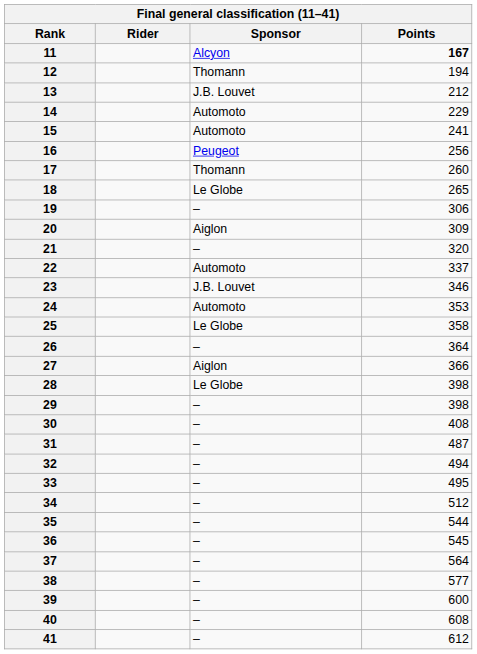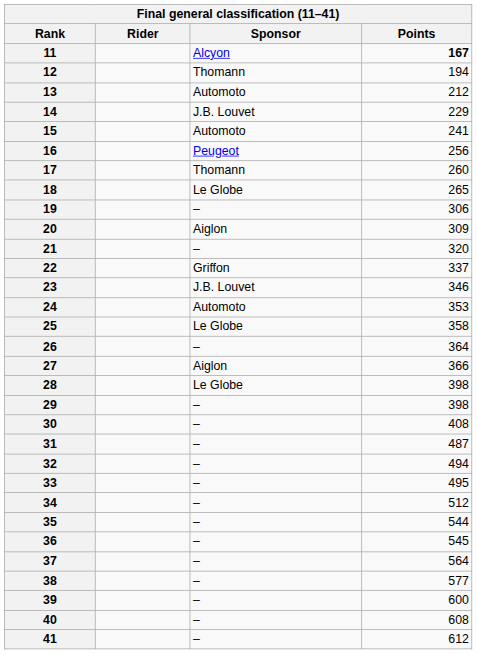13 | Sponsor: J.B. Louvet -> Automoto
14 | Sponsor: Automoto -> J.B. Louvet
22 | Sponsor: Automoto -> Griffon
